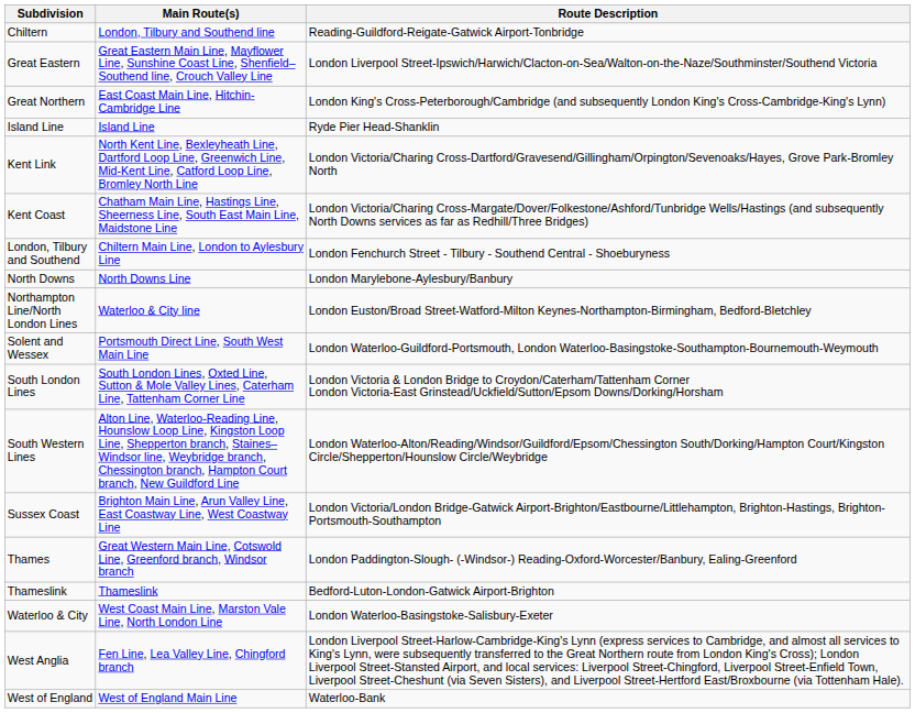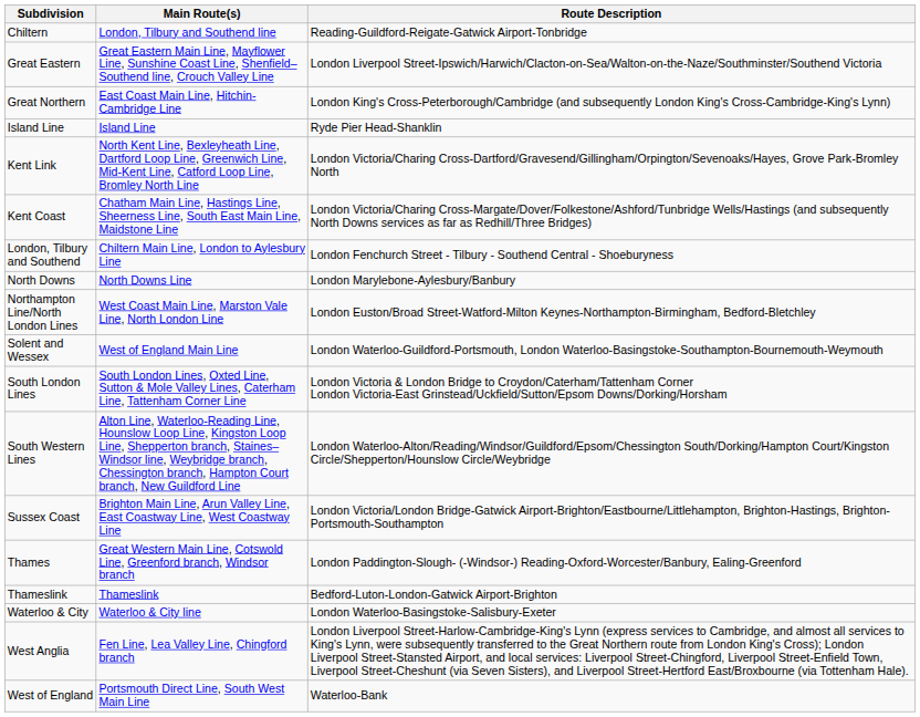Northampton Line/North London Lines | Main Route(s): Waterloo & City line -> West Coast Main Line, Marston Vale Line, North London Line
Solent and Wessex | Main Route(s): Portsmouth Direct Line, South West Main Line -> West of England Main Line
Waterloo & City | Main Route(s): West Coast Main Line, Marston Vale Line, North London Line -> Waterloo & City line
West of England | Main Route(s): West of England Main Line -> Portsmouth Direct Line, South West Main Line
